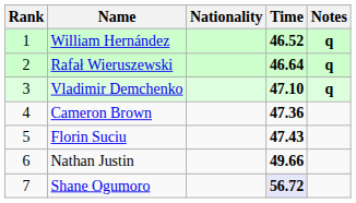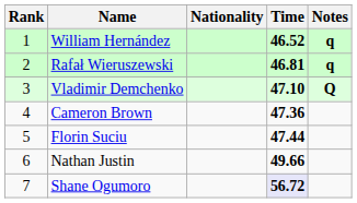Rafał Wieruszewski | Time: 46.64 -> 46.81
Vladimir Demchenko | Notes: q -> Q
Florin Suciu | Time: 47.43 -> 47.44
